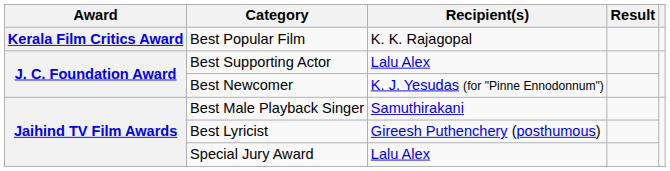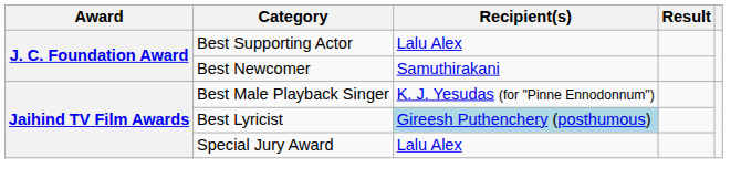- row: Kerala Film Critics Award | Best Popular Film | K. K. Rajagopal
Best Newcomer | Recipient(s): K. J. Yesudas (for "Pinne Ennodonnum") -> Samuthirakani
Best Male Playback Singer | Recipient(s): Samuthirakani -> K. J. Yesudas (for "Pinne Ennodonnum")
Best Lyricist | Recipient(s): no background -> lightblue background
